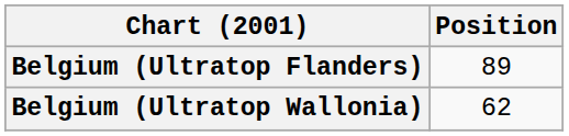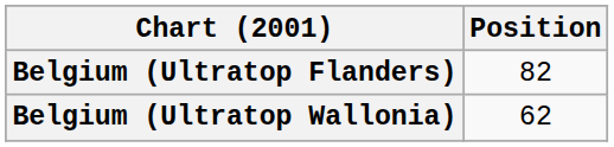Belgium (Ultratop Flanders) | Position: 89 -> 82
